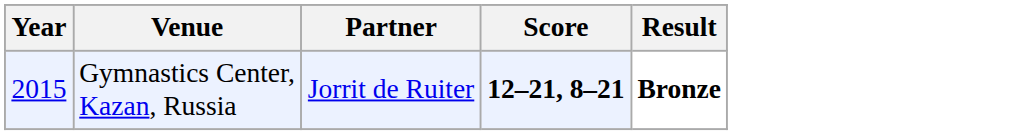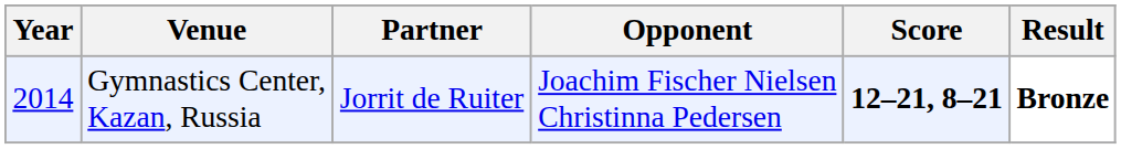+ column: Opponent | Joachim Fischer Nielsen Christinna Pedersen
Gymnastics Center, Kazan, Russia | Year: 2015 -> 2014
